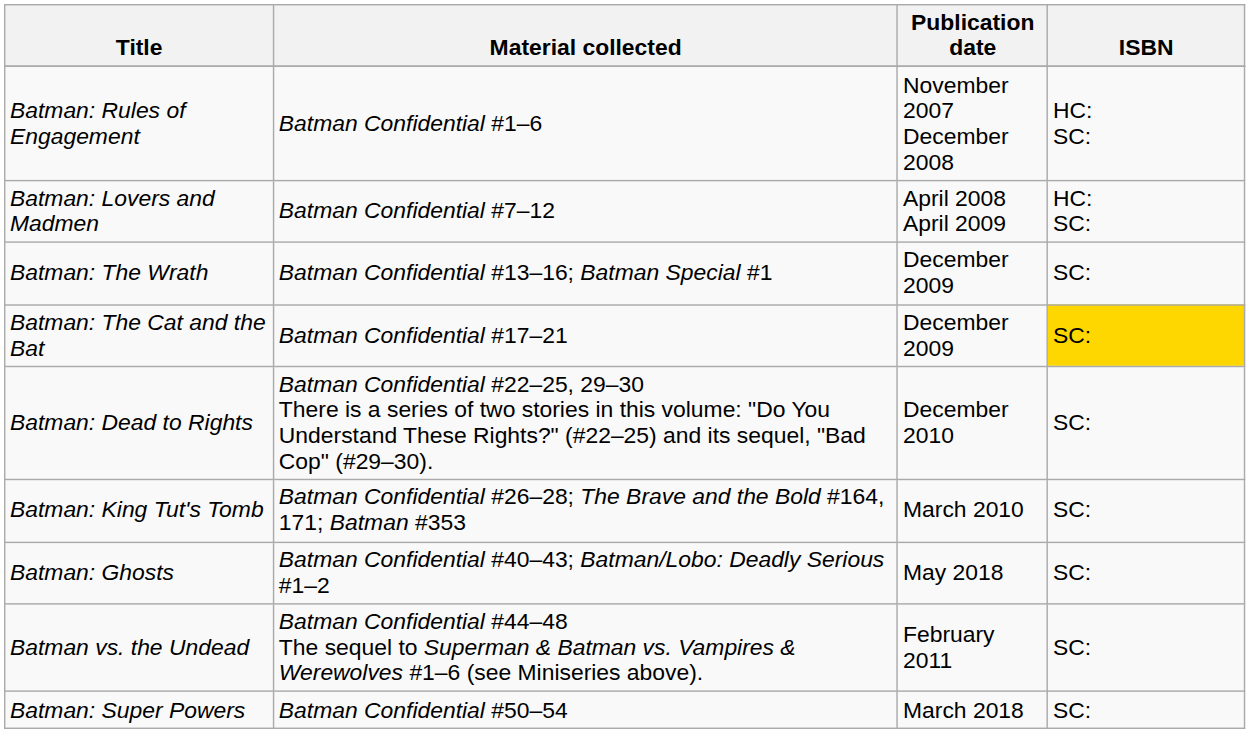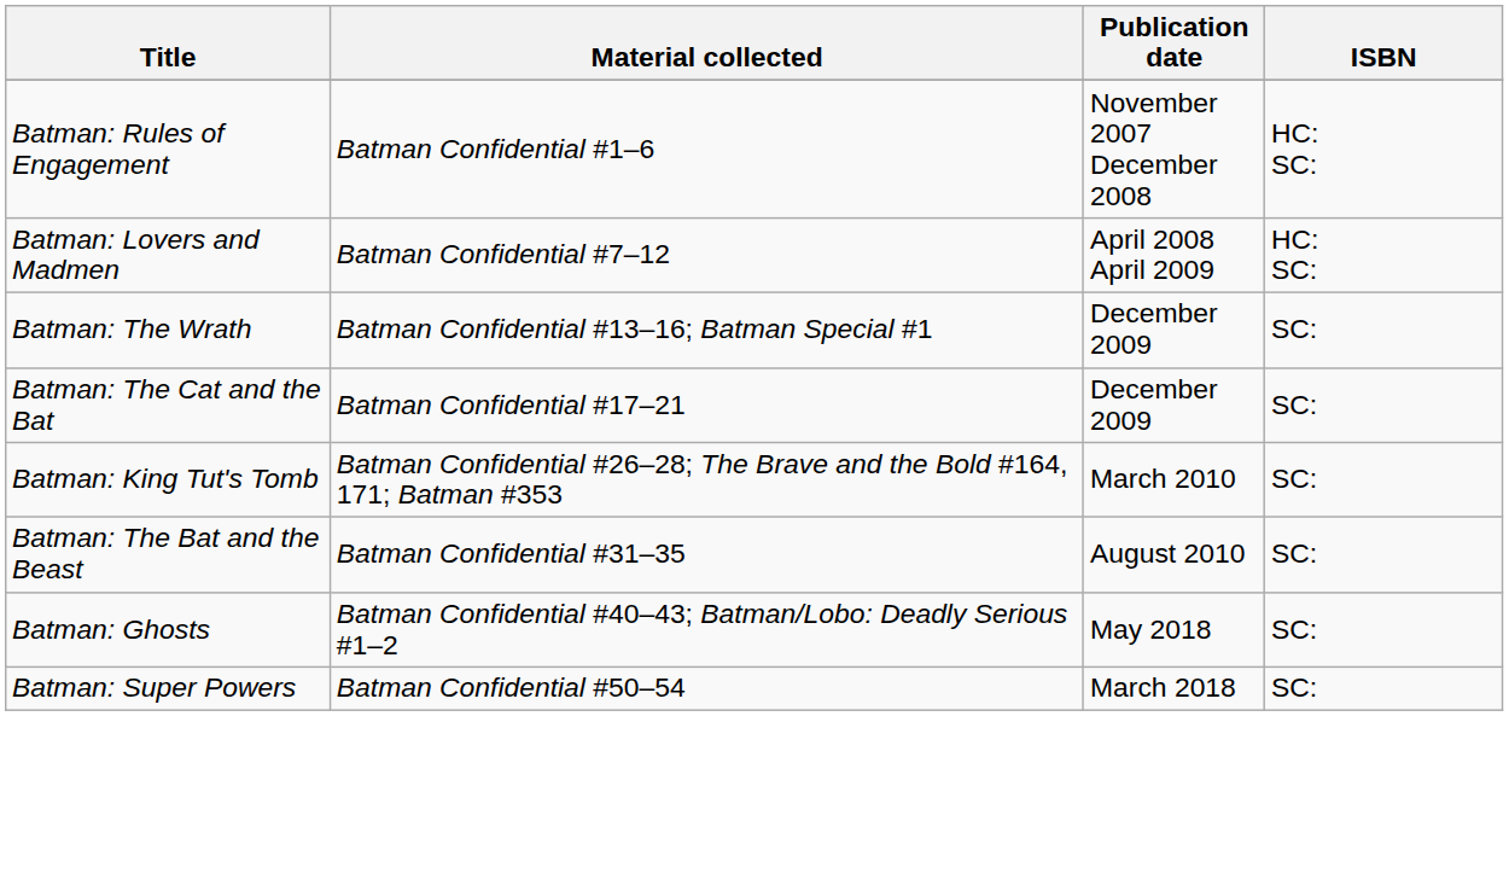Batman: The Cat and the Bat | ISBN: gold background -> no background
- row: Batman: Dead to Rights | Batman Confidential #22–25, 29–30 There is a series of two stories in this volume: "Do You Understand These Rights?" (#22–25) and its sequel, "Bad Cop" (#29–30). | December 2010 | SC:
+ row: Batman: The Bat and the Beast | Batman Confidential #31–35 | August 2010 | SC:
- row: Batman vs. the Undead | Batman Confidential #44–48 The sequel to Superman & Batman vs. Vampires & Werewolves #1–6 (see Miniseries above). | February 2011 | SC:
